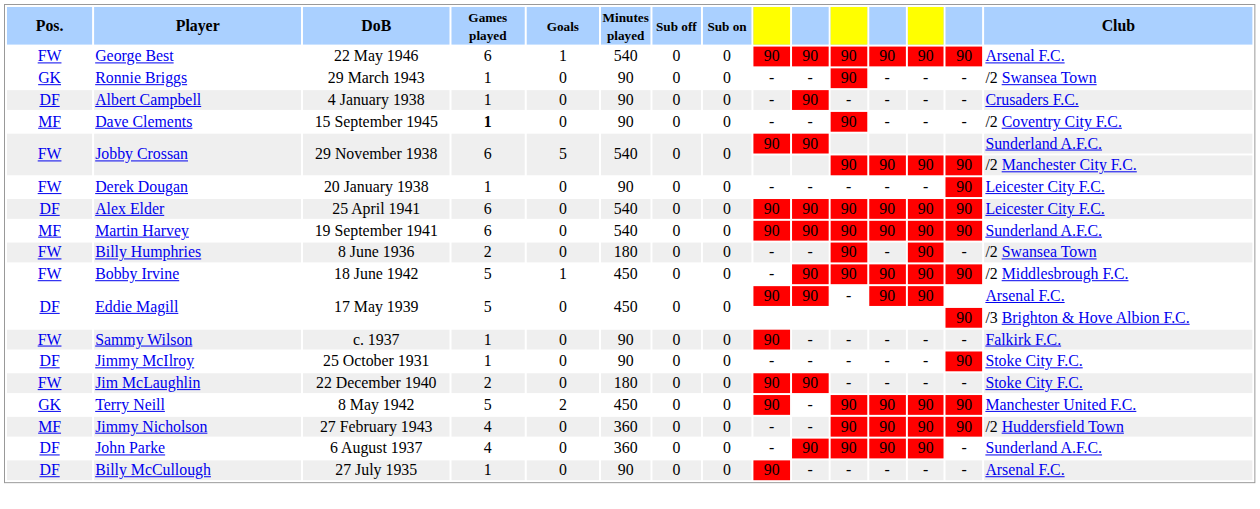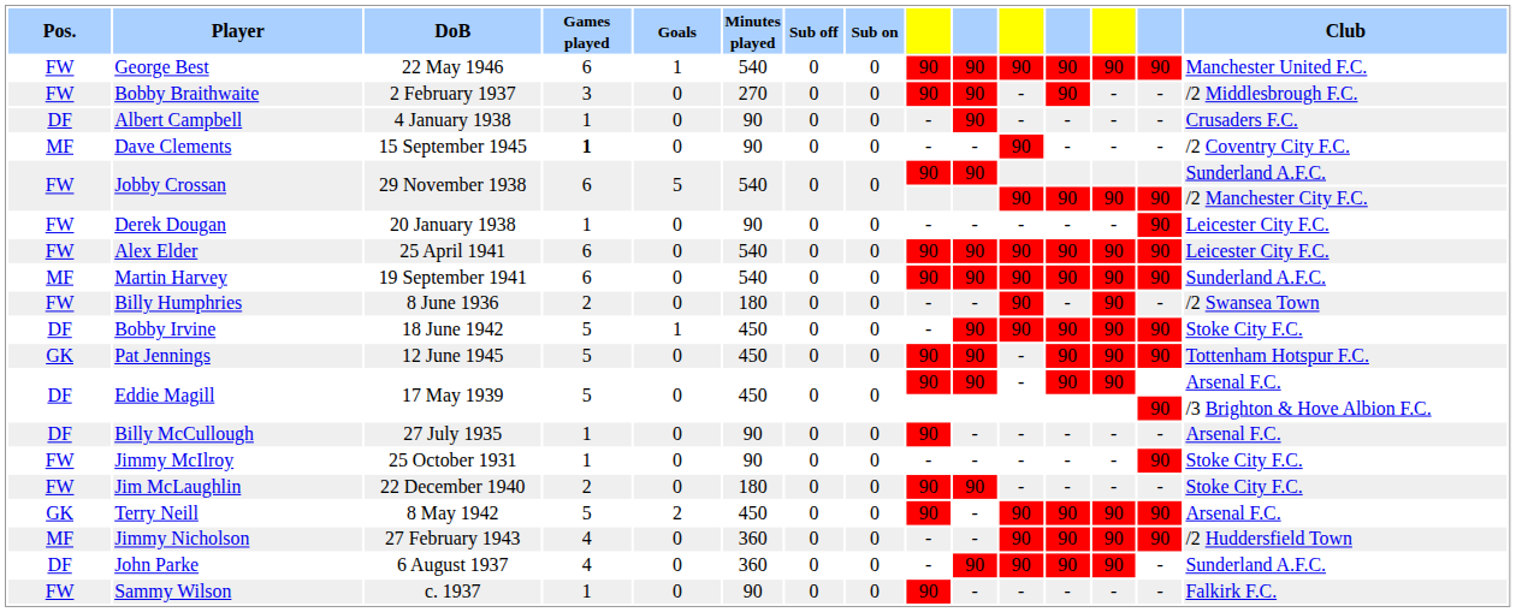George Best | Club: Arsenal F.C. -> Manchester United F.C.
+ row: FW | Bobby Braithwaite | 2 February 1937 | 3 | 0 | 270 | 0 | 0 | 90 | 90 | - | 90 | - | - | /2 Middlesbrough F.C.
- row: GK | Ronnie Briggs | 29 March 1943 | 1 | 0 | 90 | 0 | 0 | - | - | 90 | - | - | - | /2 Swansea Town
Alex Elder | Pos.: DF -> FW
Bobby Irvine | Pos.: FW -> DF
Bobby Irvine | Club: /2 Middlesbrough F.C. -> Stoke City F.C.
+ row: GK | Pat Jennings | 12 June 1945 | 5 | 0 | 450 | 0 | 0 | 90 | 90 | - | 90 | 90 | 90 | Tottenham Hotspur F.C.
rows swapped: Billy McCullough <-> Sammy Wilson
Jimmy McIlroy | Pos.: DF -> FW
Terry Neill | Club: Manchester United F.C. -> Arsenal F.C.
